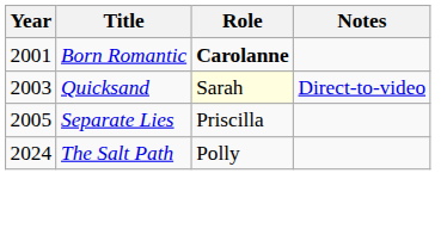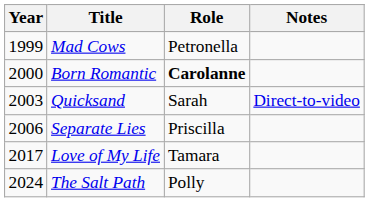+ row: 1999 | Mad Cows | Petronella
Born Romantic | Year: 2001 -> 2000
Quicksand | Role: lightyellow background -> no background
Separate Lies | Year: 2005 -> 2006
+ row: 2017 | Love of My Life | Tamara
